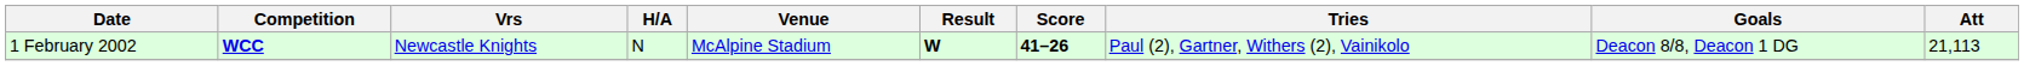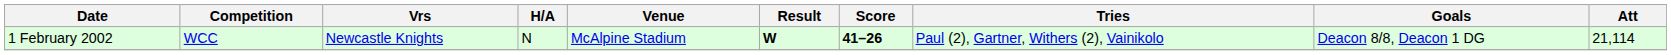1 February 2002 | Competition: bold -> normal
1 February 2002 | Att: 21,113 -> 21,114
